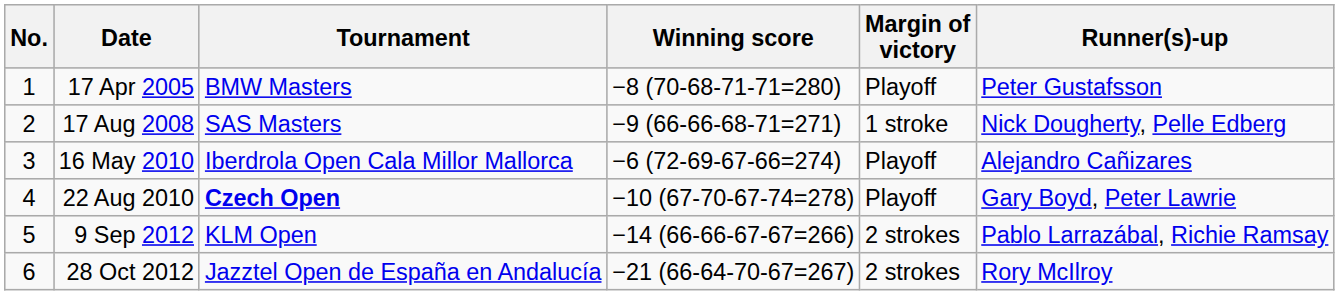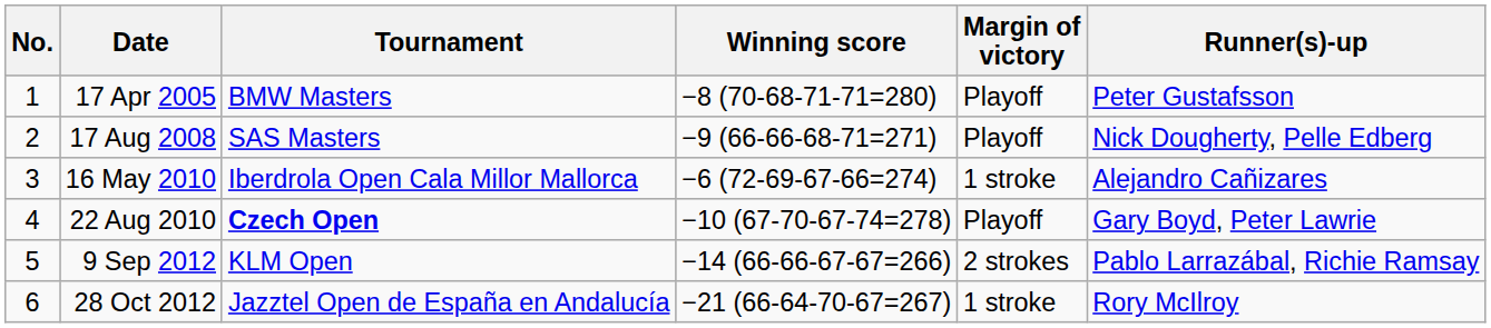17 Aug 2008 | Margin of victory: 1 stroke -> Playoff
16 May 2010 | Margin of victory: Playoff -> 1 stroke
28 Oct 2012 | Margin of victory: 2 strokes -> 1 stroke
